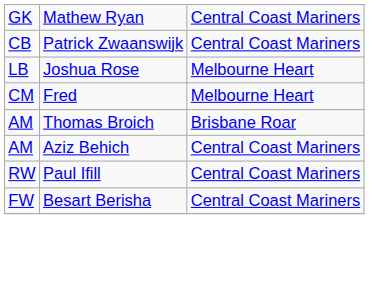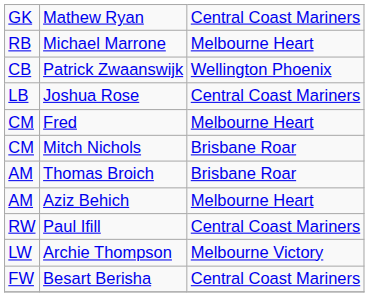+ row: RB | Michael Marrone | Melbourne Heart
Patrick Zwaanswijk | column 3: Central Coast Mariners -> Wellington Phoenix
Joshua Rose | column 3: Melbourne Heart -> Central Coast Mariners
+ row: CM | Mitch Nichols | Brisbane Roar
Aziz Behich | column 3: Central Coast Mariners -> Melbourne Heart
+ row: LW | Archie Thompson | Melbourne Victory
